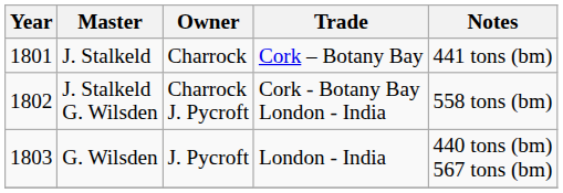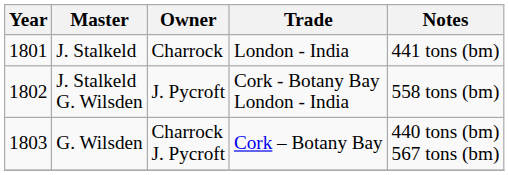J. Stalkeld | Trade: Cork – Botany Bay -> London - India
J. Stalkeld G. Wilsden | Owner: Charrock J. Pycroft -> J. Pycroft
G. Wilsden | Owner: J. Pycroft -> Charrock J. Pycroft
G. Wilsden | Trade: London - India -> Cork – Botany Bay
